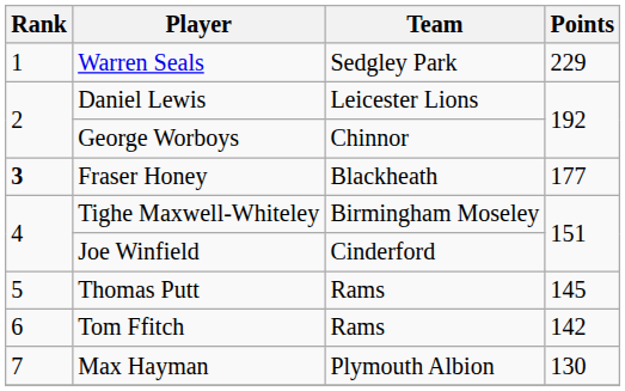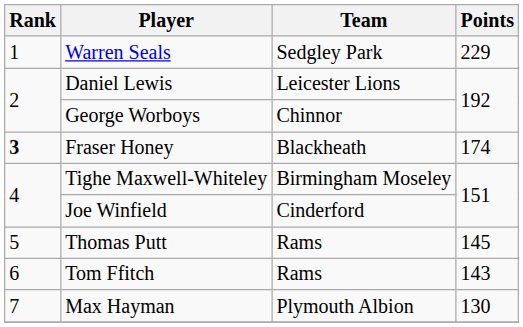Fraser Honey | Points: 177 -> 174
Tom Ffitch | Points: 142 -> 143
